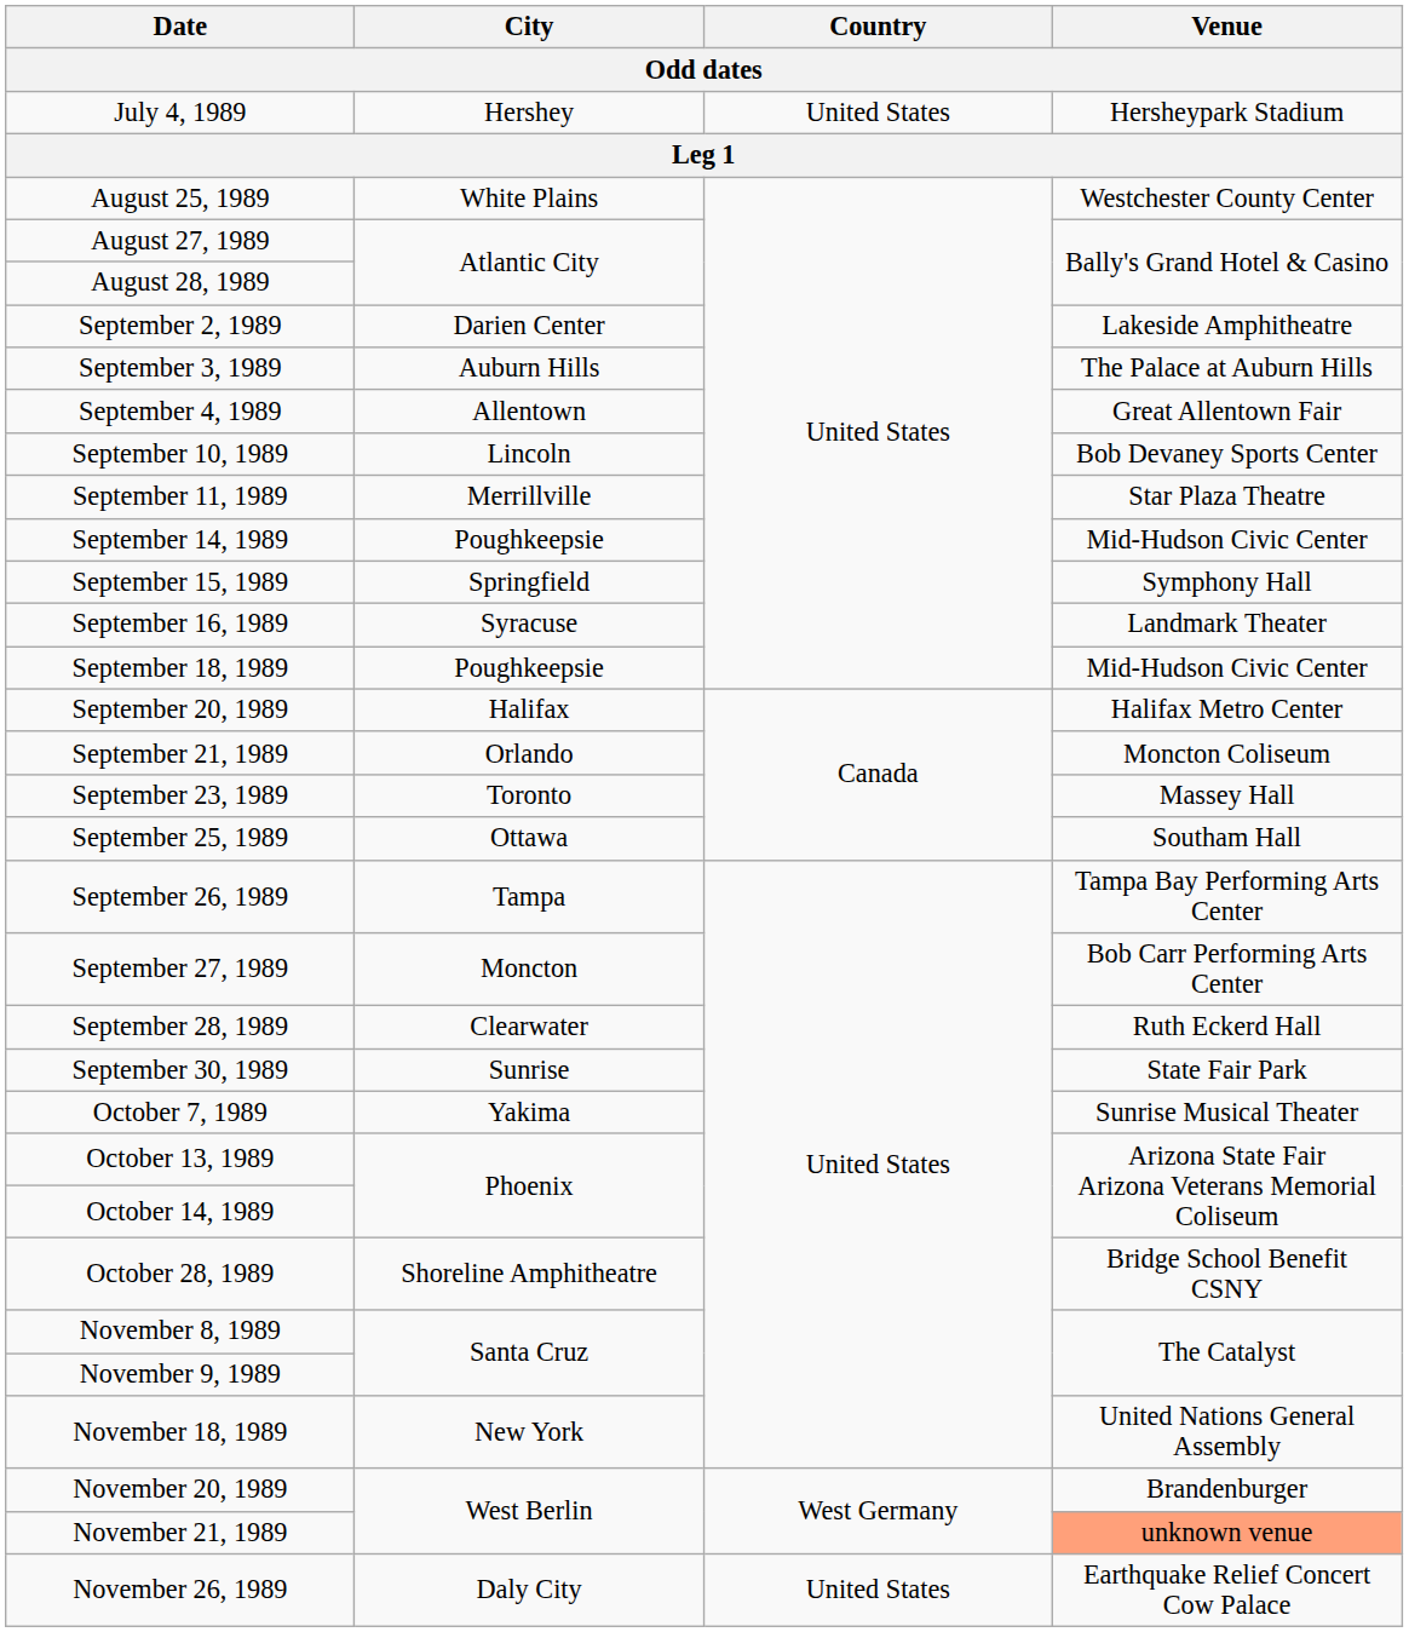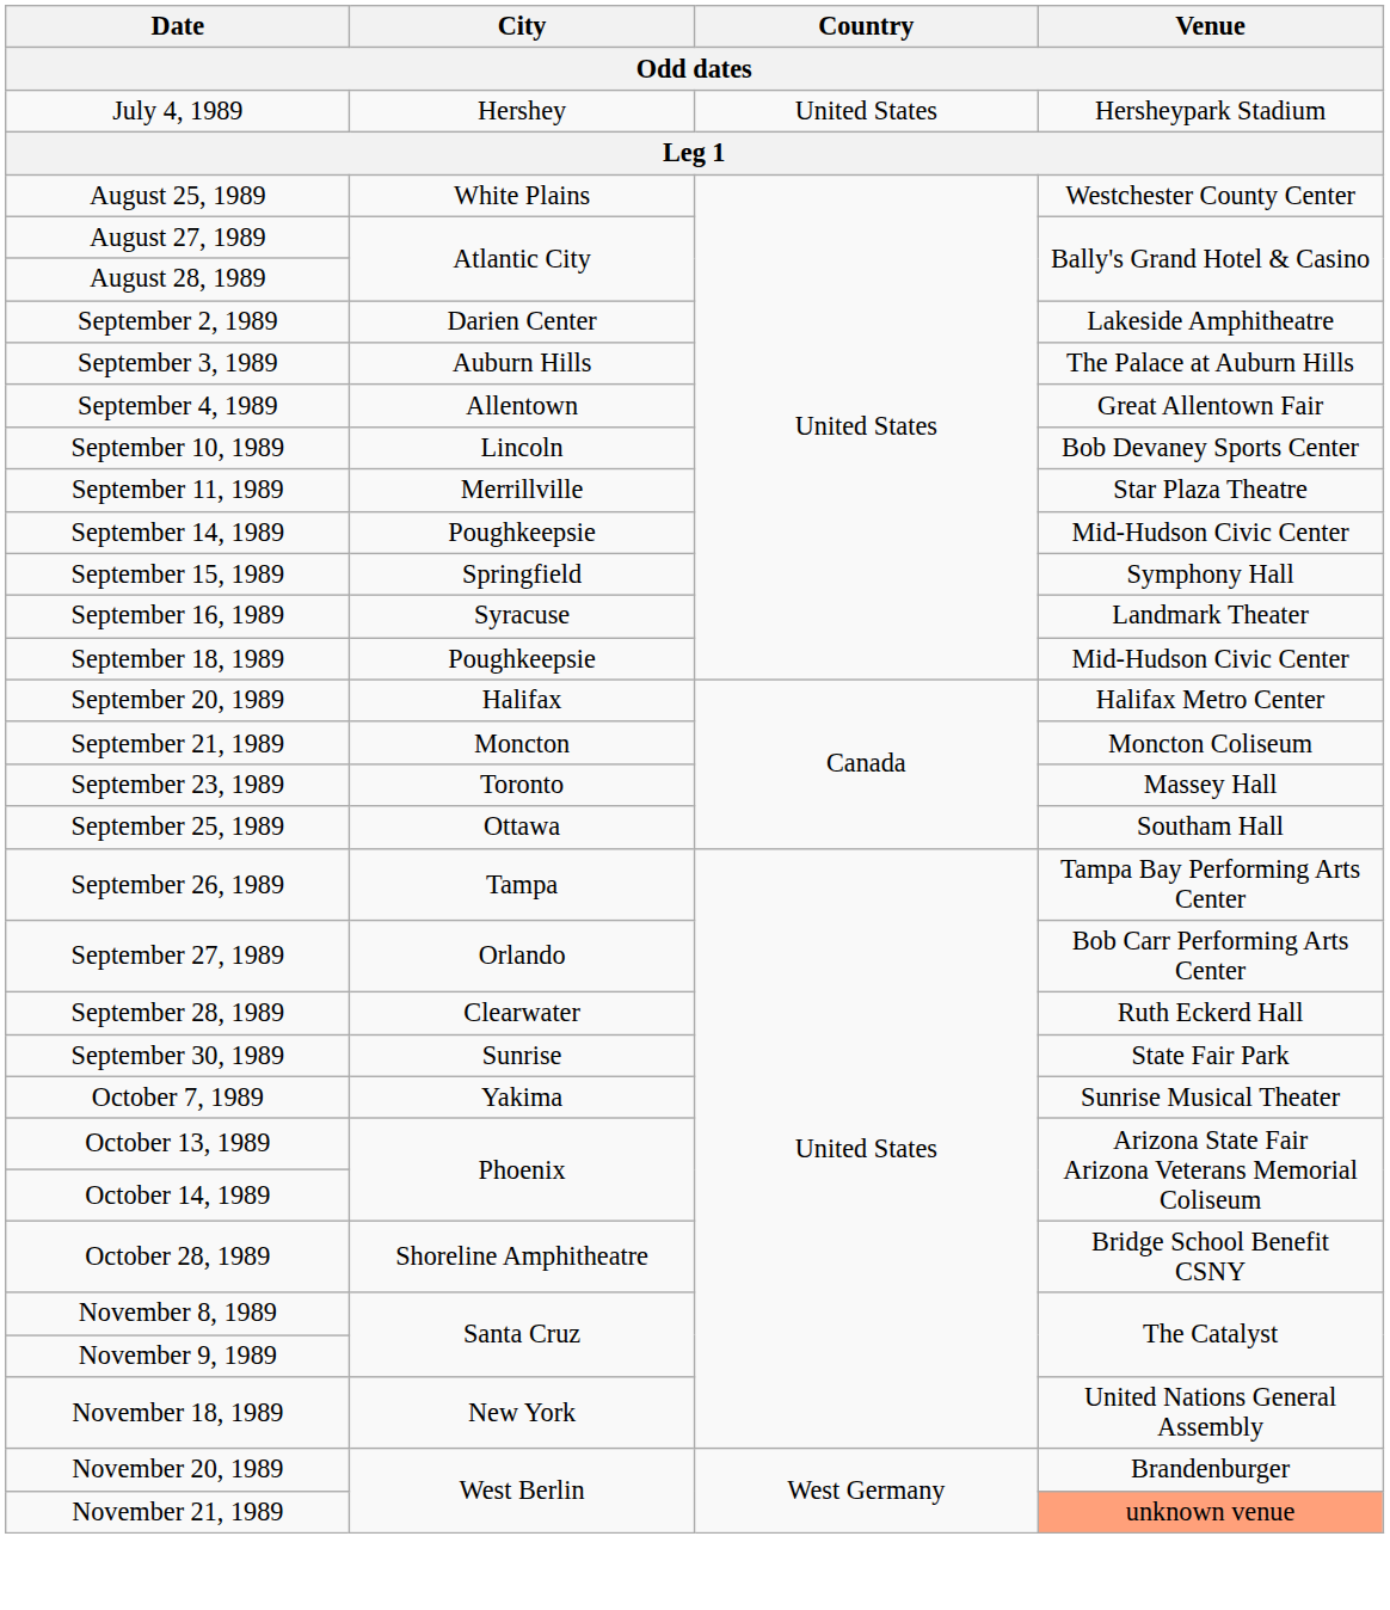September 21, 1989 | City: Orlando -> Moncton
September 27, 1989 | City: Moncton -> Orlando
- row: November 26, 1989 | Daly City | United States | Earthquake Relief Concert Cow Palace
